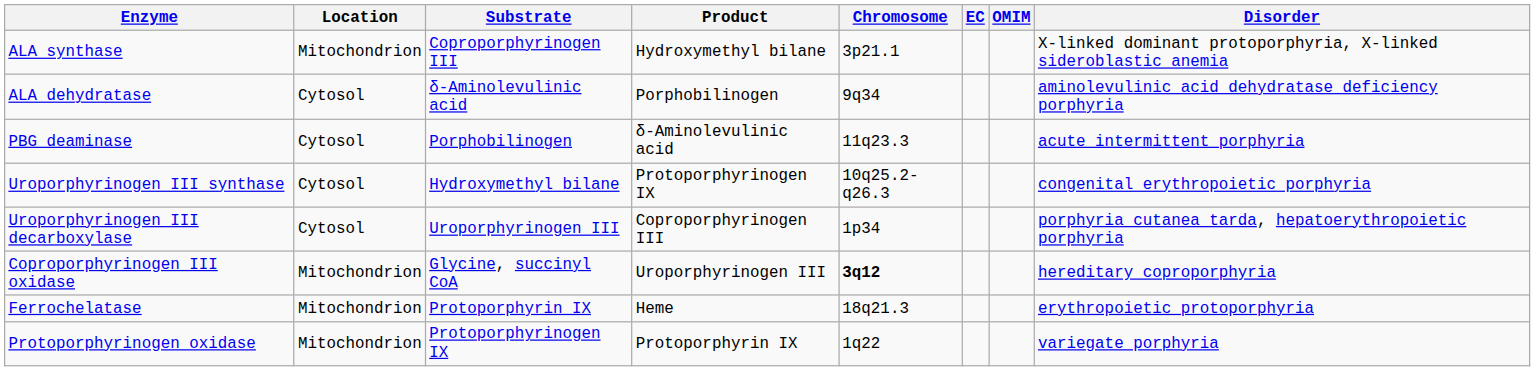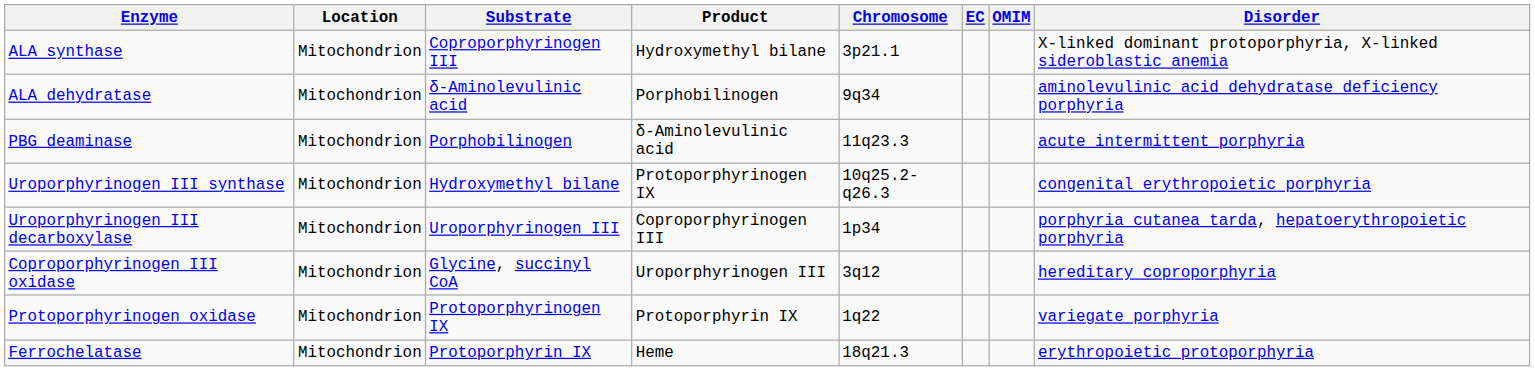ALA dehydratase | Location: Cytosol -> Mitochondrion
PBG deaminase | Location: Cytosol -> Mitochondrion
Uroporphyrinogen III synthase | Location: Cytosol -> Mitochondrion
Uroporphyrinogen III decarboxylase | Location: Cytosol -> Mitochondrion
Coproporphyrinogen III oxidase | Chromosome: bold -> normal
rows swapped: Protoporphyrinogen oxidase <-> Ferrochelatase
